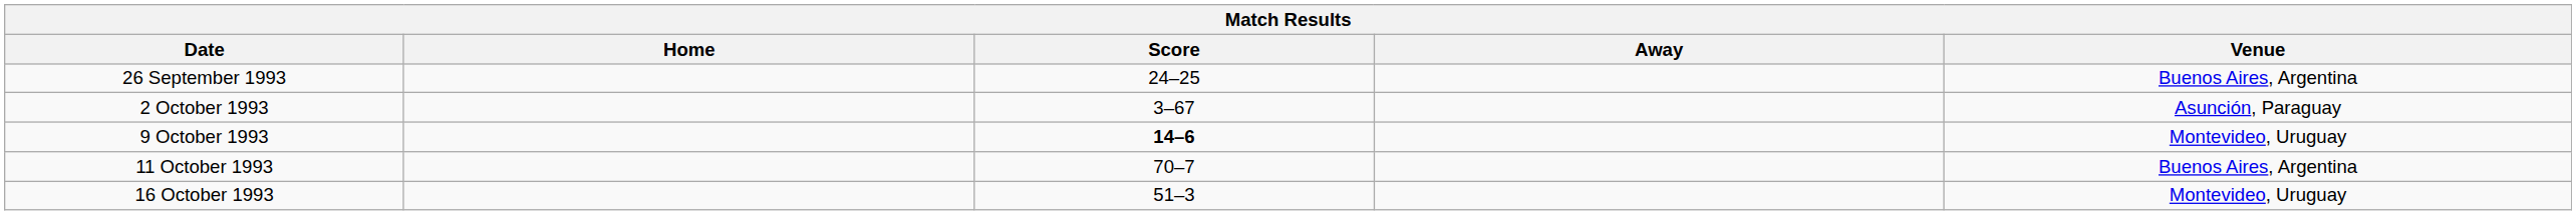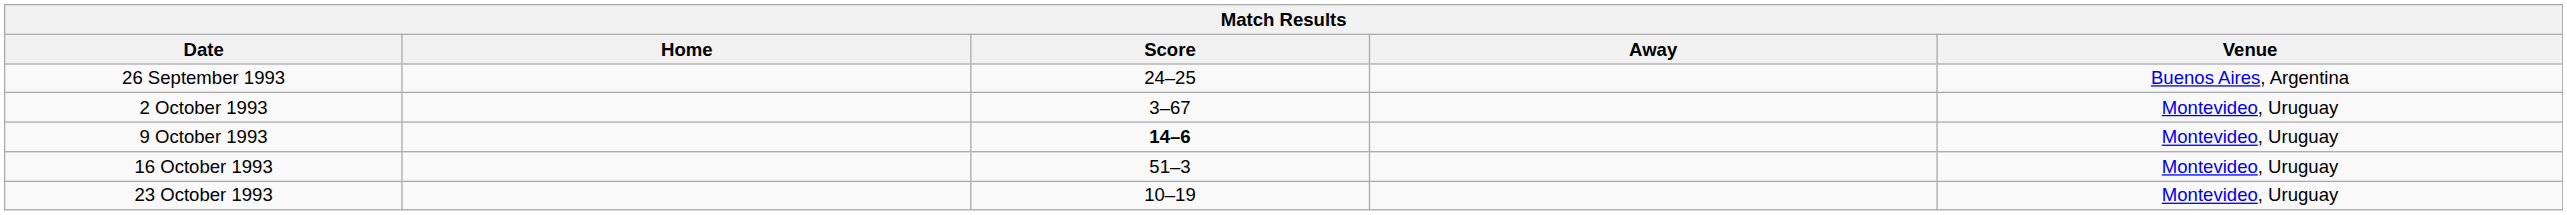2 October 1993 | Venue: Asunción, Paraguay -> Montevideo, Uruguay
- row: 11 October 1993 | 70–7 | Buenos Aires, Argentina
+ row: 23 October 1993 | 10–19 | Montevideo, Uruguay
